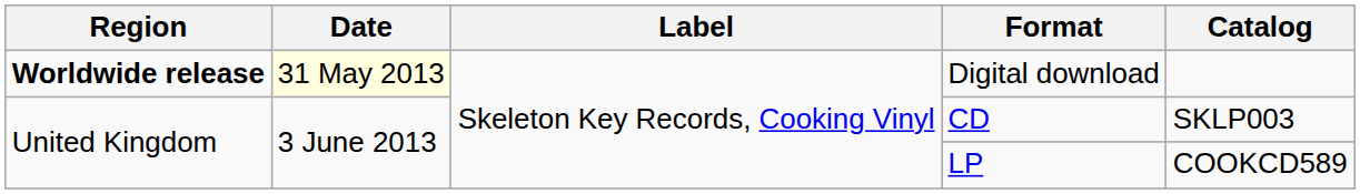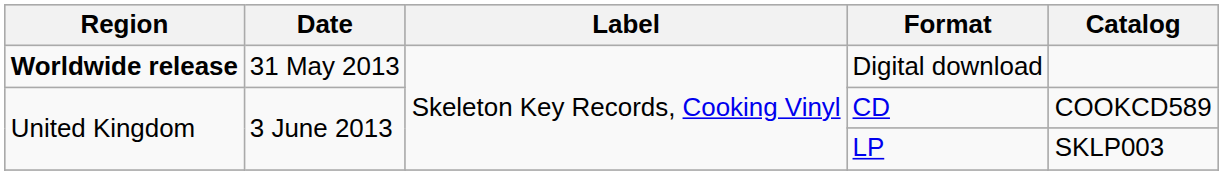Digital download | Date: lightyellow background -> no background
CD | Catalog: SKLP003 -> COOKCD589
LP | Catalog: COOKCD589 -> SKLP003
